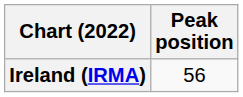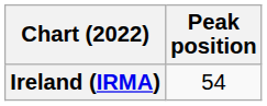Ireland (IRMA) | Peak position: 56 -> 54
